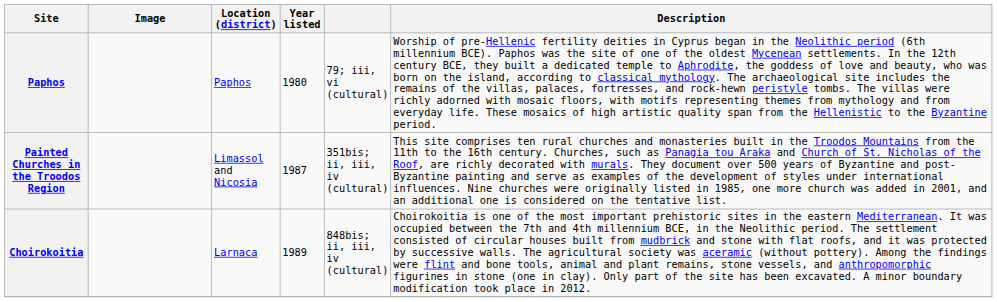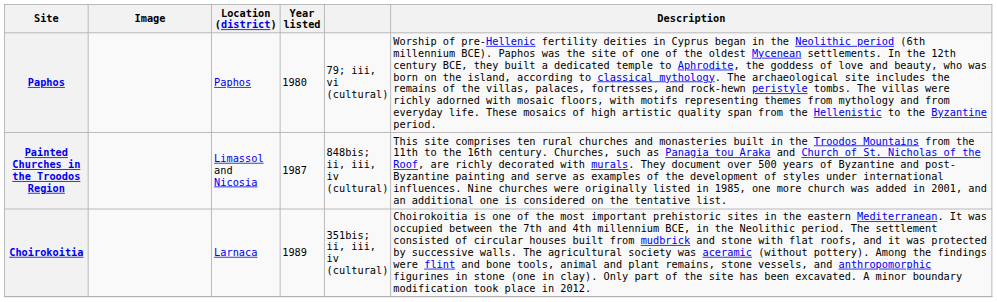Painted Churches in the Troodos Region | column 5: 351bis; ii, iii, iv (cultural) -> 848bis; ii, iii, iv (cultural)
Choirokoitia | column 5: 848bis; ii, iii, iv (cultural) -> 351bis; ii, iii, iv (cultural)
